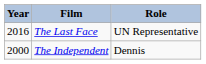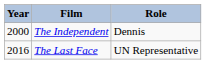rows swapped: The Independent <-> The Last Face
